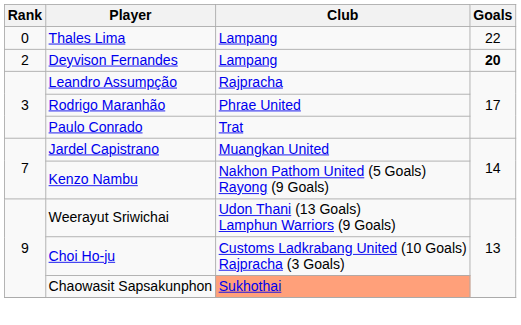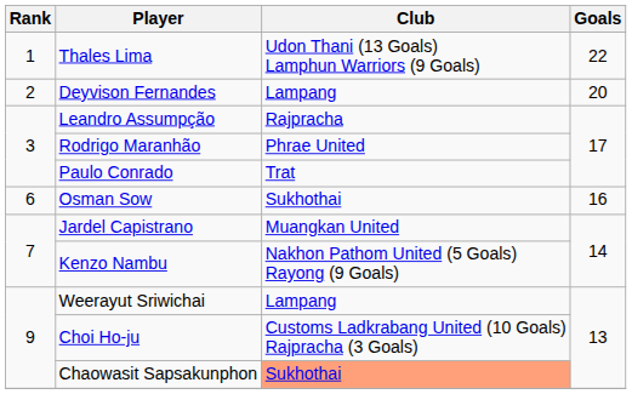Thales Lima | Rank: 0 -> 1
Thales Lima | Club: Lampang -> Udon Thani (13 Goals) Lamphun Warriors (9 Goals)
Deyvison Fernandes | Goals: bold -> normal
+ row: 6 | Osman Sow | Sukhothai | 16
Weerayut Sriwichai | Club: Udon Thani (13 Goals) Lamphun Warriors (9 Goals) -> Lampang
